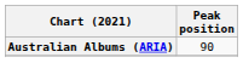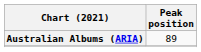Australian Albums (ARIA) | Peak position: 90 -> 89
